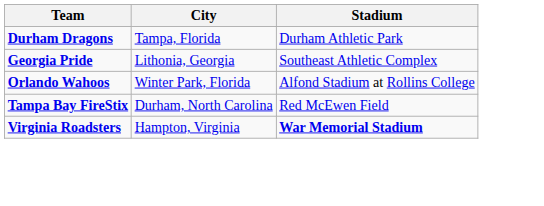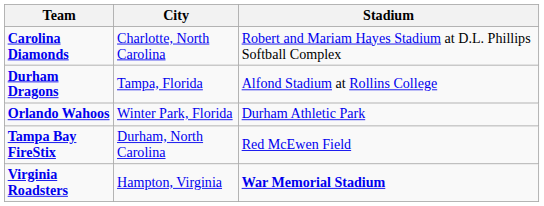+ row: Carolina Diamonds | Charlotte, North Carolina | Robert and Mariam Hayes Stadium at D.L. Phillips Softball Complex
Durham Dragons | Stadium: Durham Athletic Park -> Alfond Stadium at Rollins College
- row: Georgia Pride | Lithonia, Georgia | Southeast Athletic Complex
Orlando Wahoos | Stadium: Alfond Stadium at Rollins College -> Durham Athletic Park
